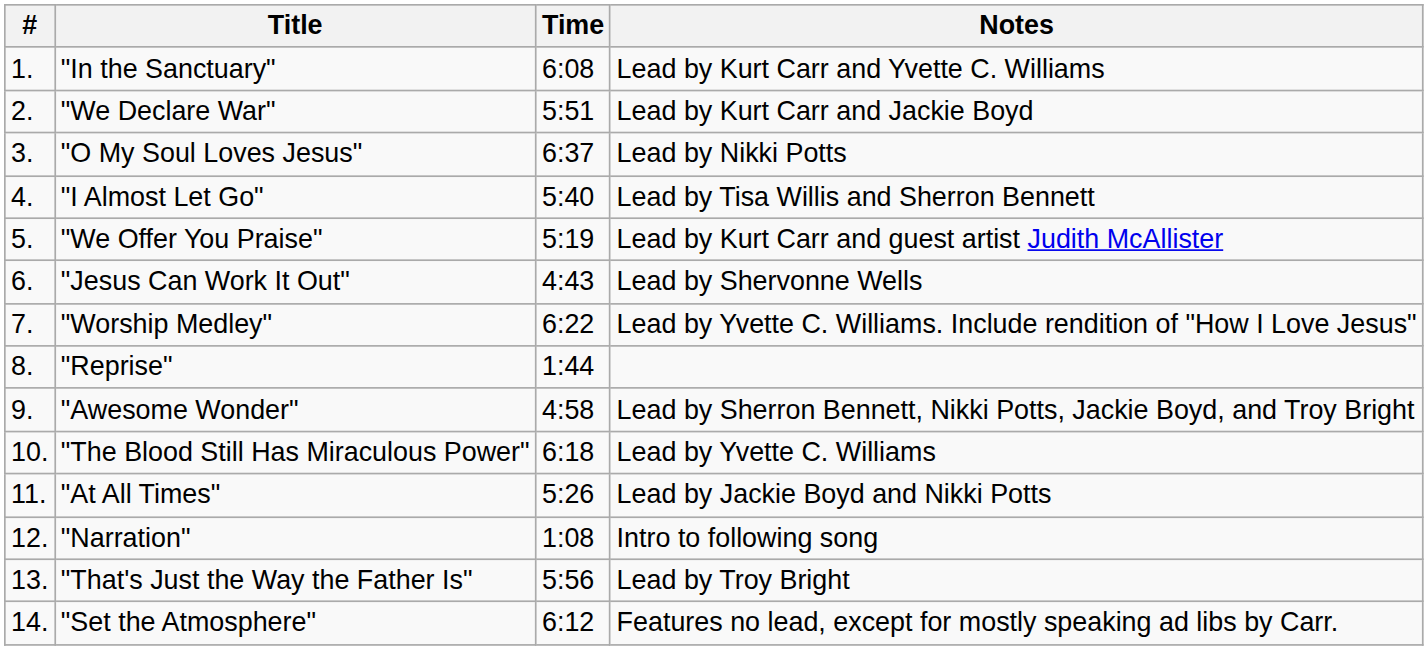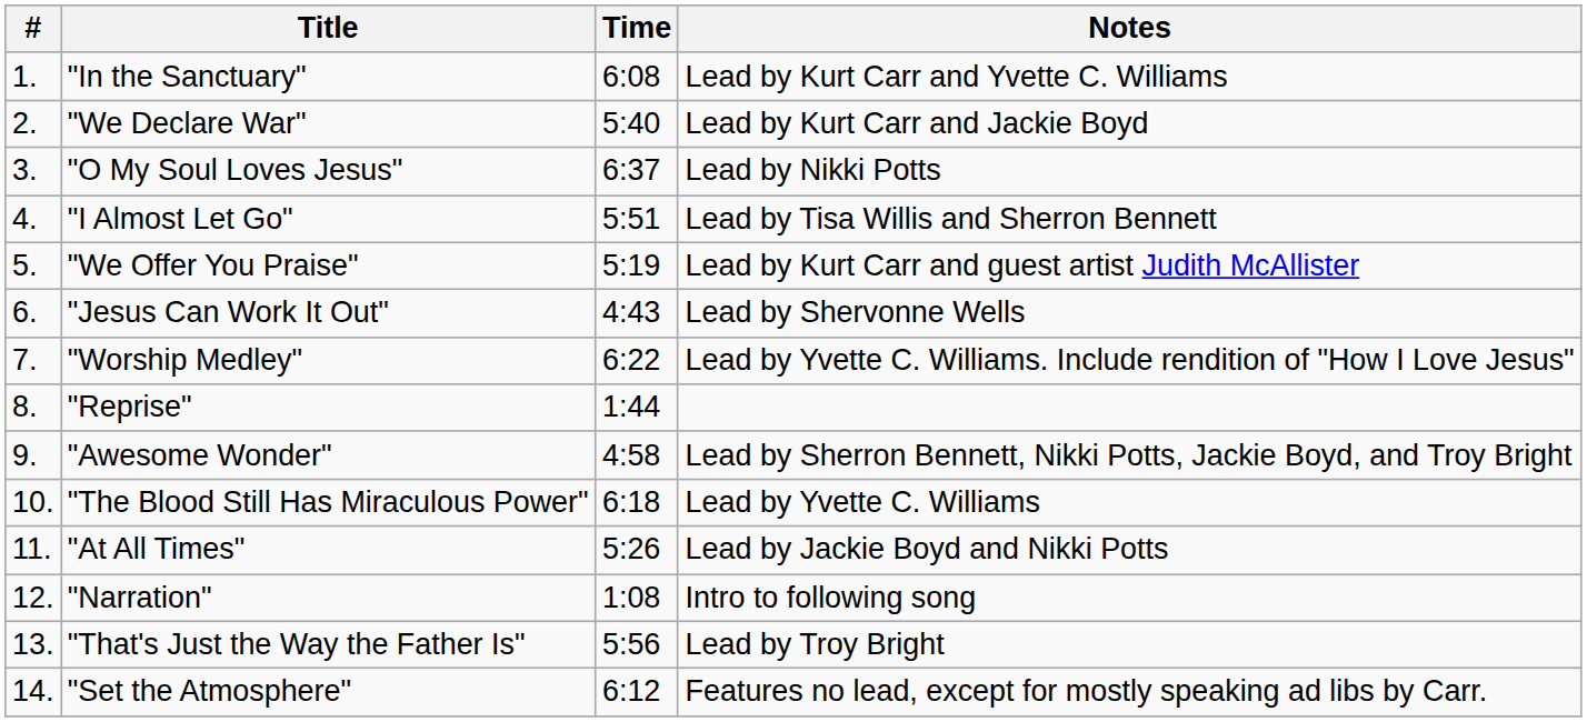"We Declare War" | Time: 5:51 -> 5:40
"I Almost Let Go" | Time: 5:40 -> 5:51
